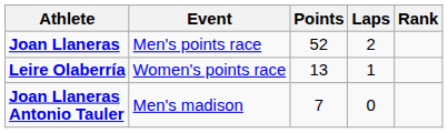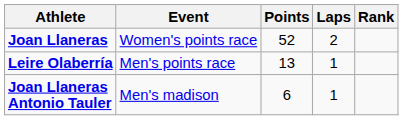Joan Llaneras | Event: Men's points race -> Women's points race
Leire Olaberría | Event: Women's points race -> Men's points race
Joan Llaneras Antonio Tauler | Points: 7 -> 6
Joan Llaneras Antonio Tauler | Laps: 0 -> 1
